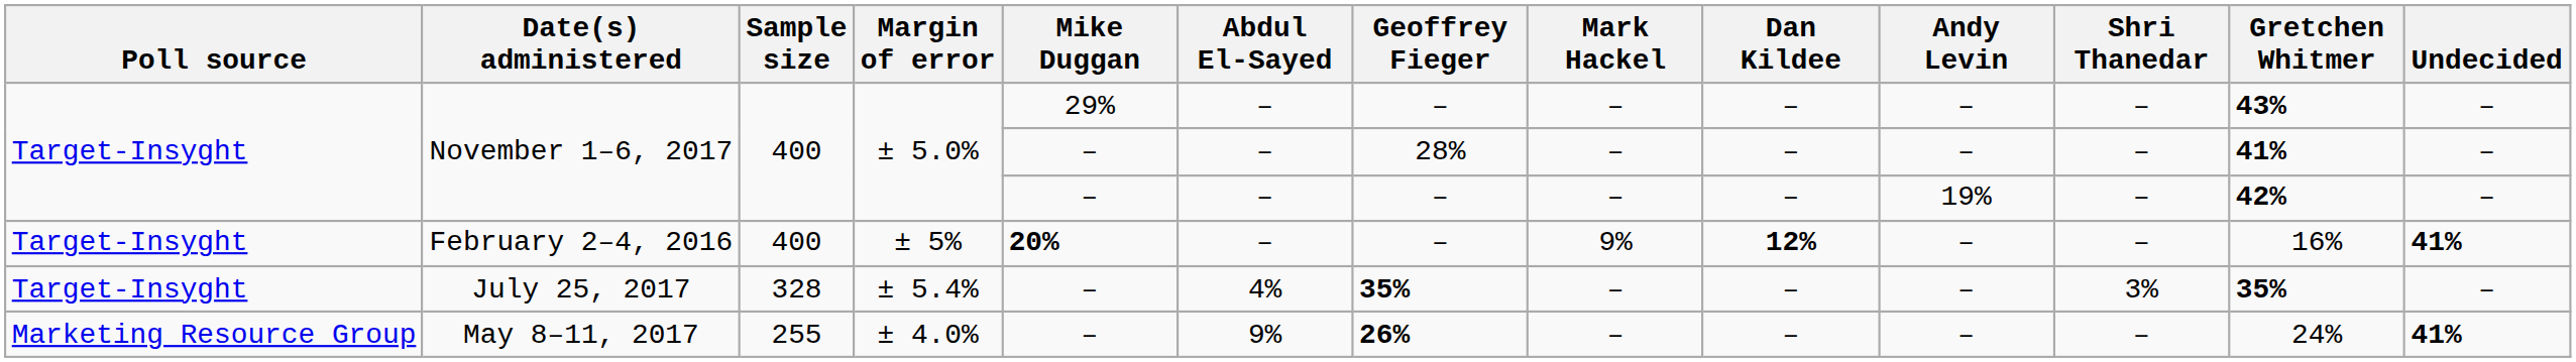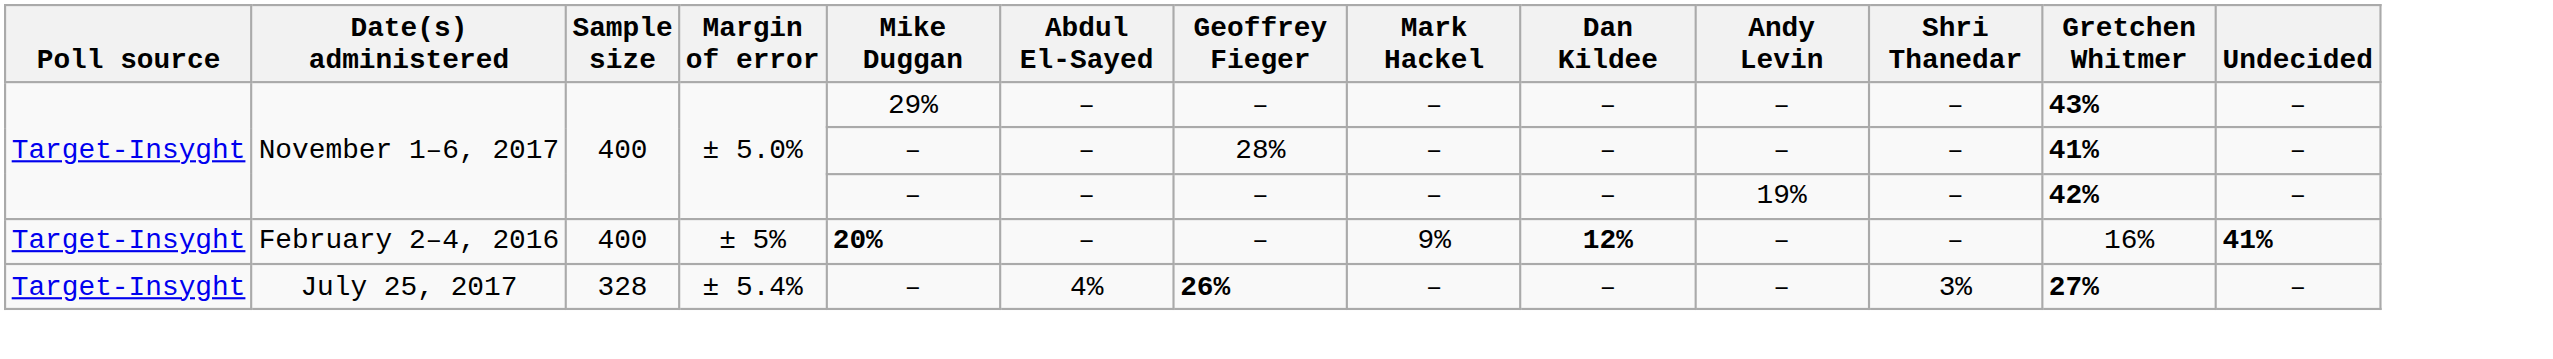July 25, 2017 | Geoffrey Fieger: 35% -> 26%
July 25, 2017 | Gretchen Whitmer: 35% -> 27%
- row: Marketing Resource Group | May 8–11, 2017 | 255 | ± 4.0% | – | 9% | 26% | – | – | – | – | 24% | 41%
